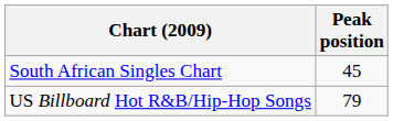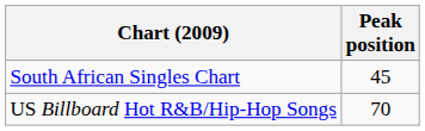US Billboard Hot R&B/Hip-Hop Songs | Peak position: 79 -> 70
